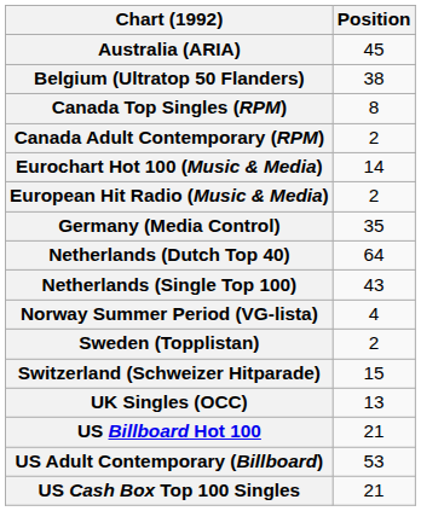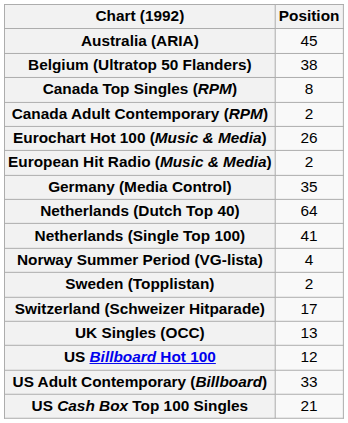Eurochart Hot 100 (Music & Media) | Position: 14 -> 26
Netherlands (Single Top 100) | Position: 43 -> 41
Switzerland (Schweizer Hitparade) | Position: 15 -> 17
US Billboard Hot 100 | Position: 21 -> 12
US Adult Contemporary (Billboard) | Position: 53 -> 33
